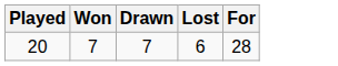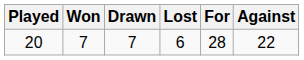+ column: Against | 22
